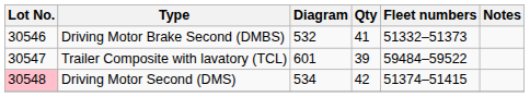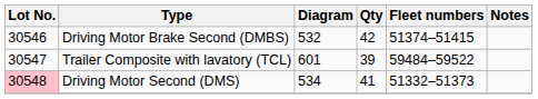Driving Motor Brake Second (DMBS) | Qty: 41 -> 42
Driving Motor Brake Second (DMBS) | Fleet numbers: 51332–51373 -> 51374–51415
Driving Motor Second (DMS) | Qty: 42 -> 41
Driving Motor Second (DMS) | Fleet numbers: 51374–51415 -> 51332–51373
